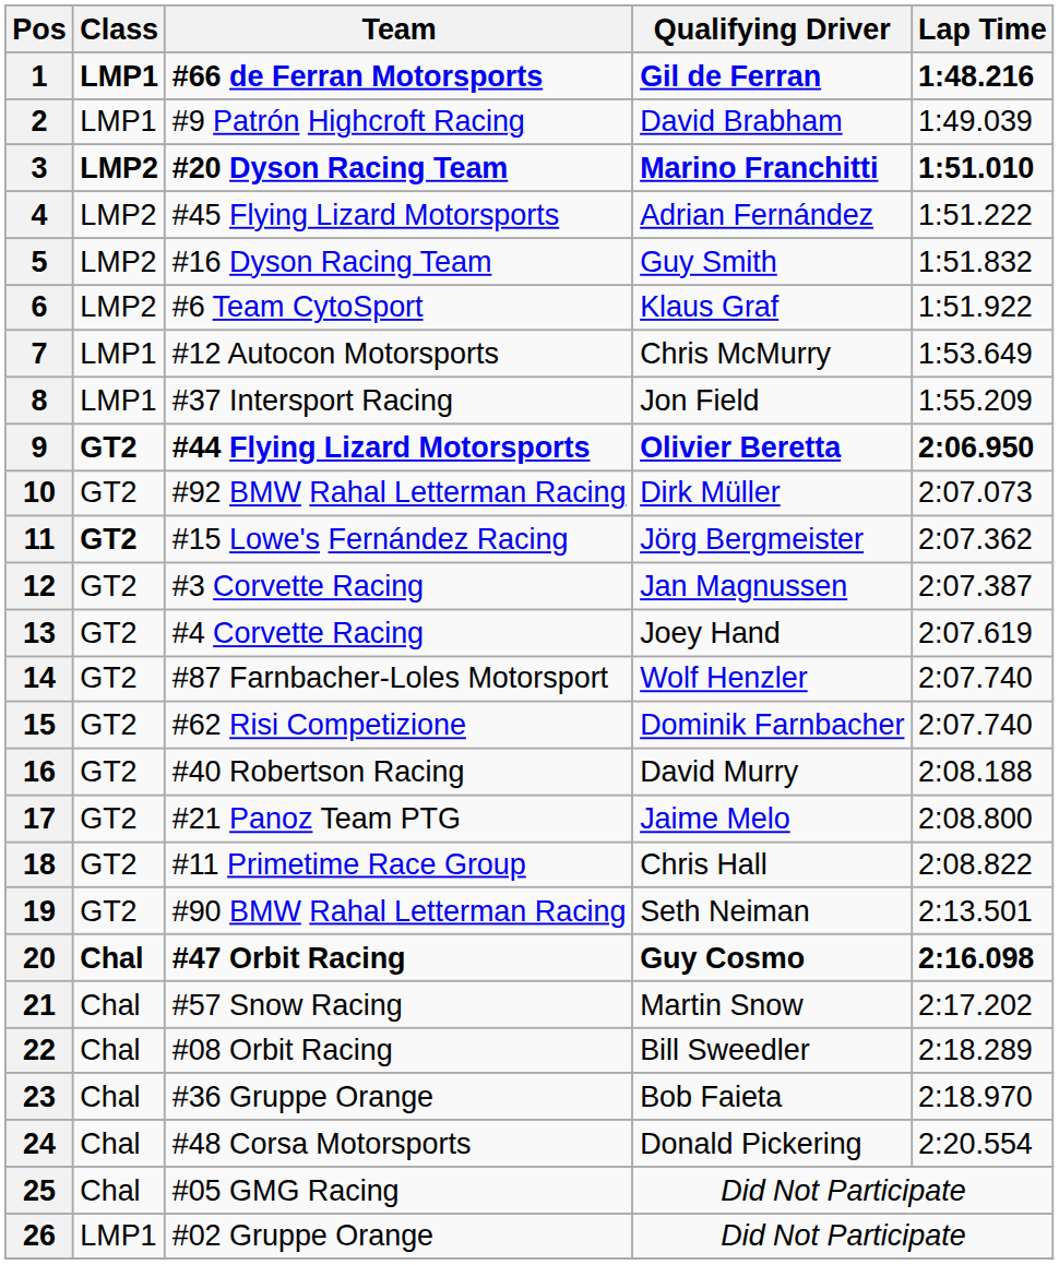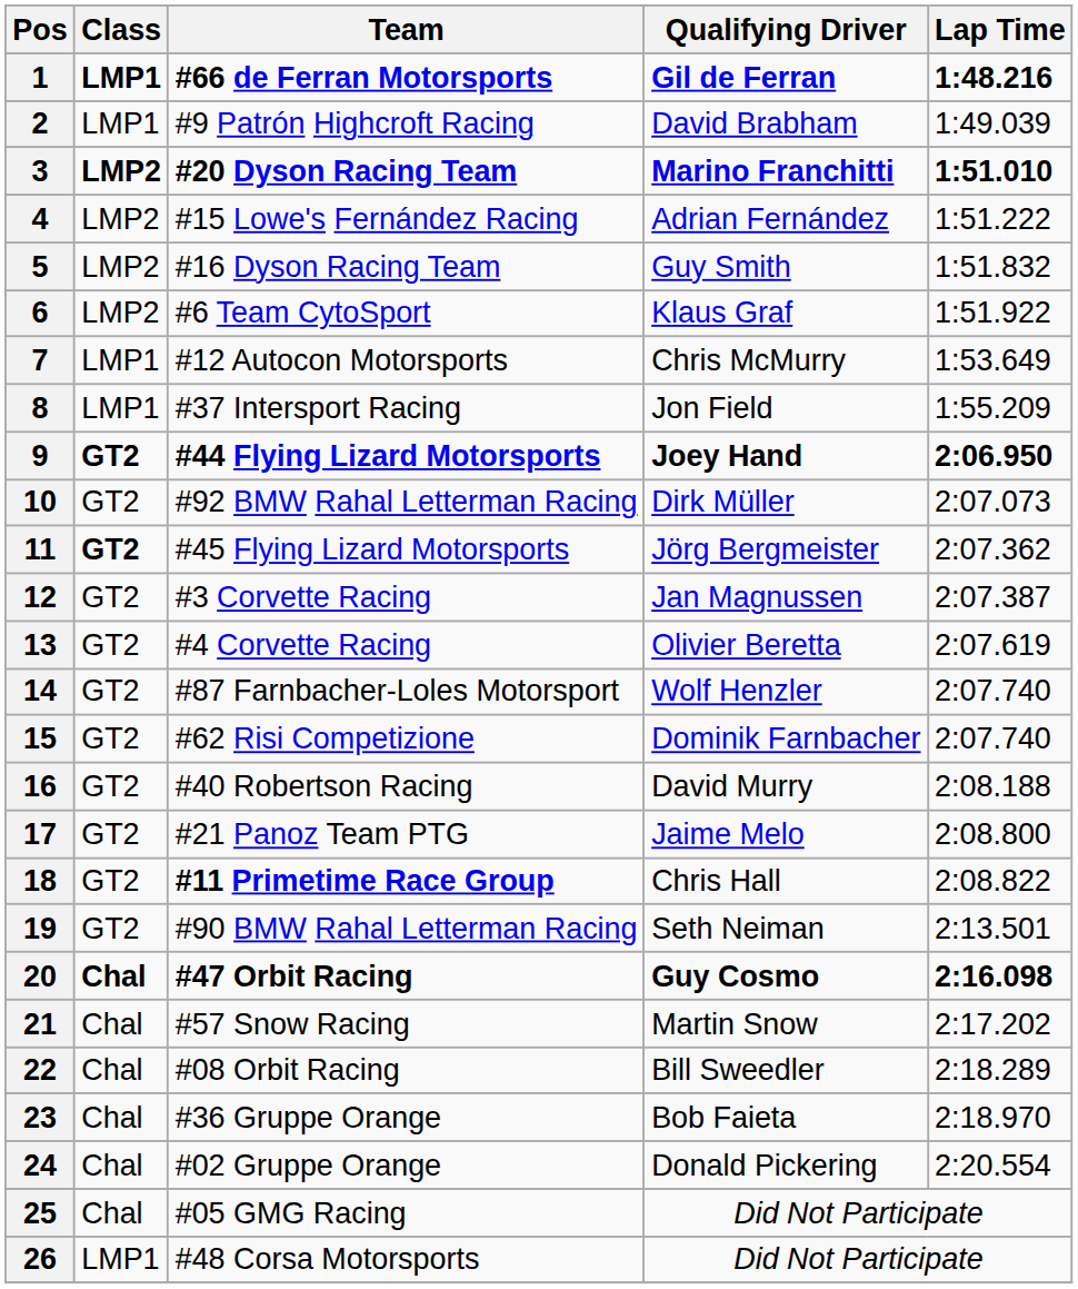4 | Team: #45 Flying Lizard Motorsports -> #15 Lowe's Fernández Racing
9 | Qualifying Driver: Olivier Beretta -> Joey Hand
11 | Team: #15 Lowe's Fernández Racing -> #45 Flying Lizard Motorsports
13 | Qualifying Driver: Joey Hand -> Olivier Beretta
18 | Team: normal -> bold
24 | Team: #48 Corsa Motorsports -> #02 Gruppe Orange
26 | Team: #02 Gruppe Orange -> #48 Corsa Motorsports
